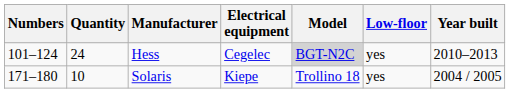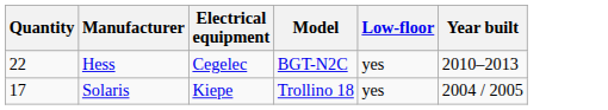- column: Numbers | 101–124 | 171–180
Hess | Quantity: 24 -> 22
Hess | Model: lightgrey background -> no background
Solaris | Quantity: 10 -> 17
